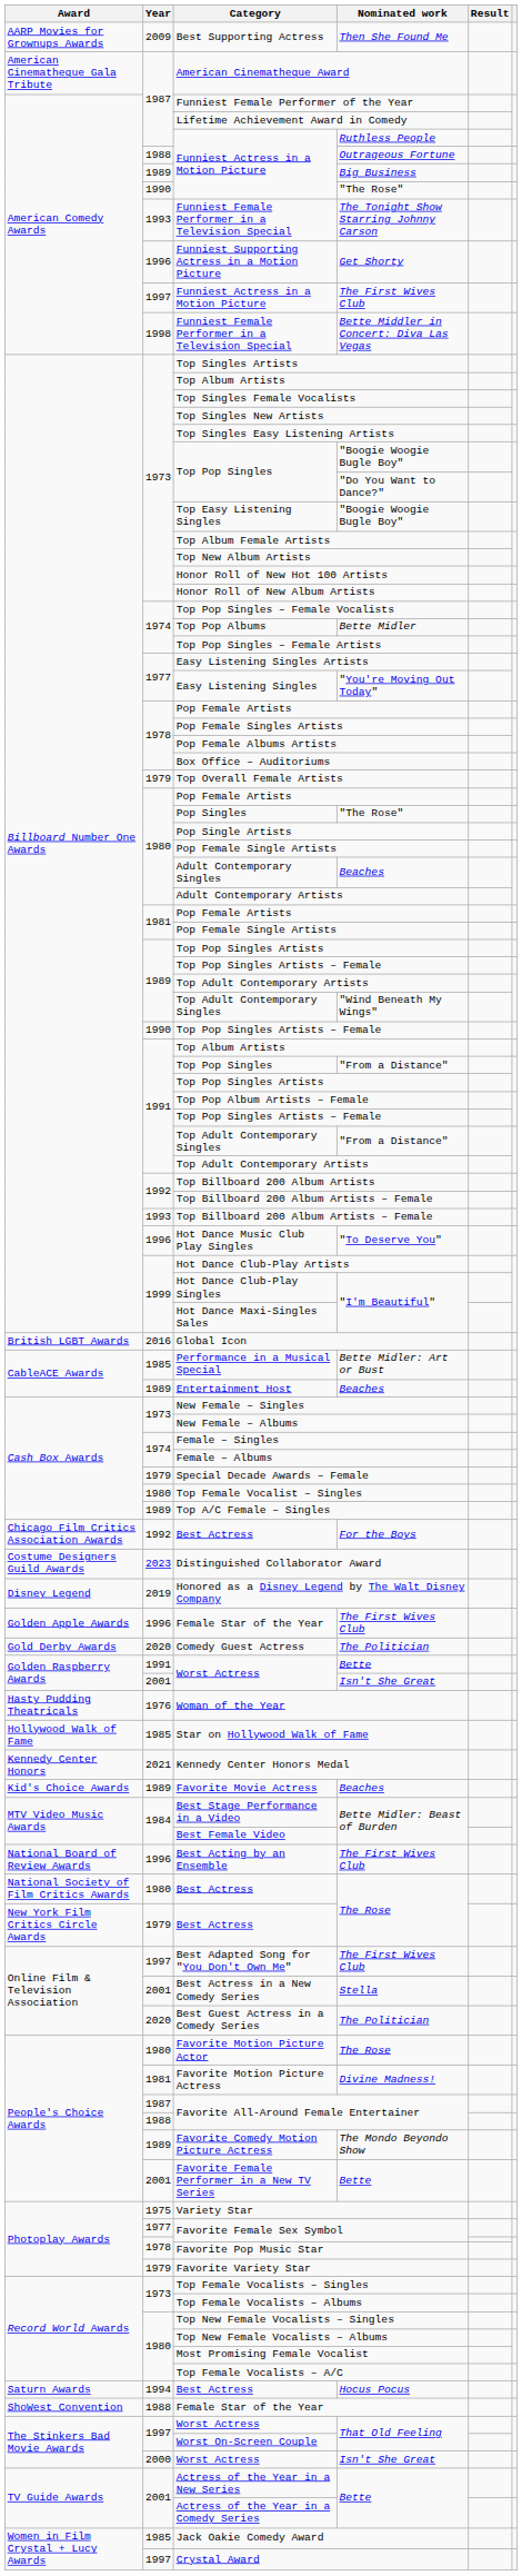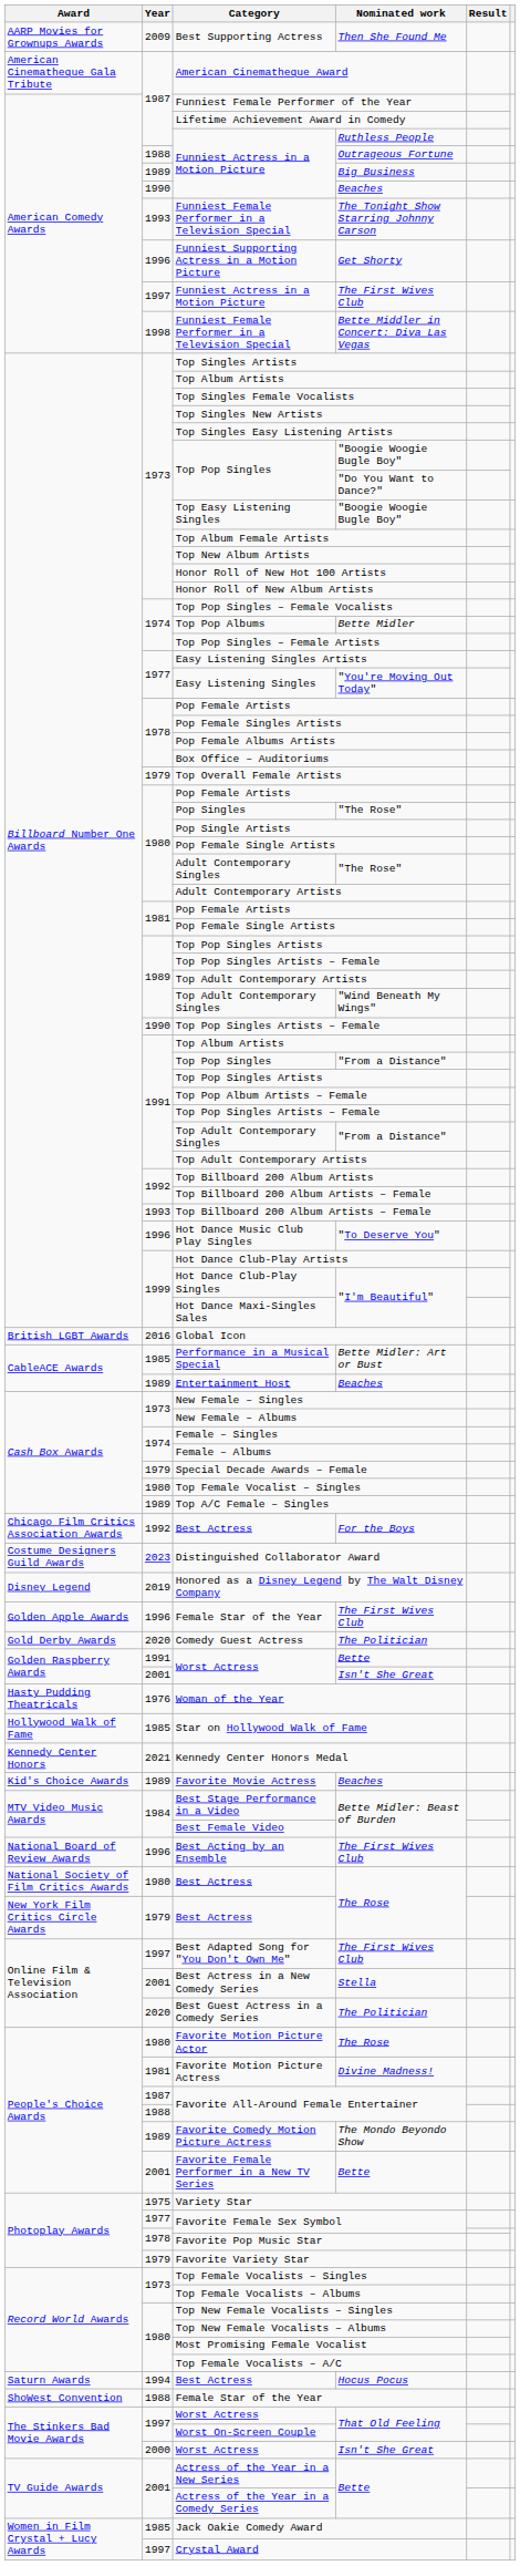1990 / Funniest Actress in a Motion Picture | Nominated work: "The Rose" -> Beaches
Adult Contemporary Singles | Nominated work: Beaches -> "The Rose"
